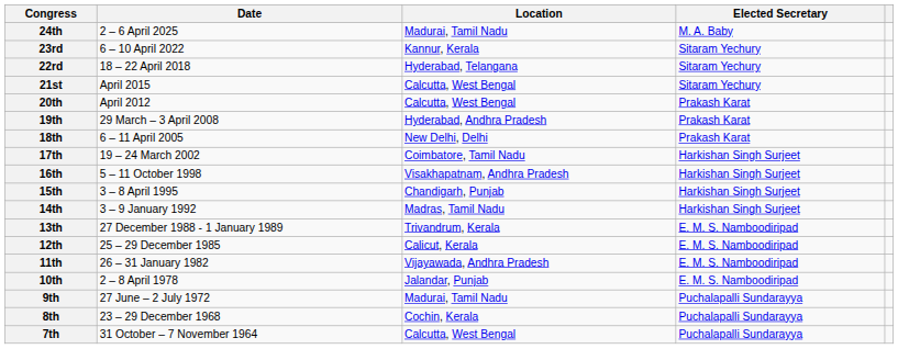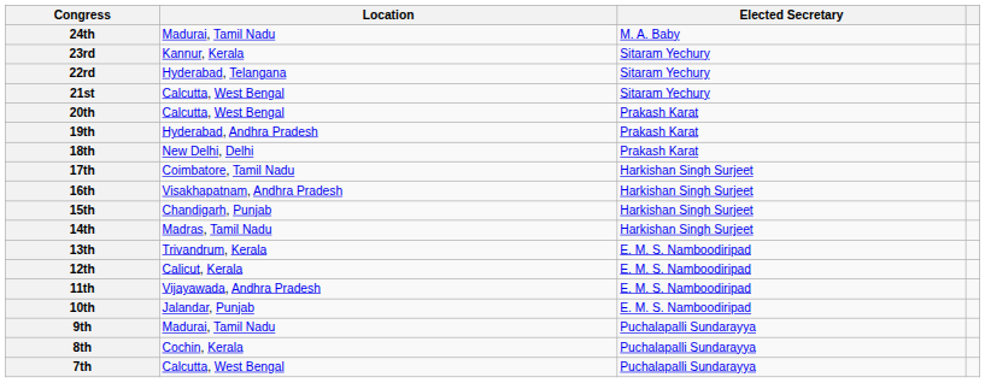- column: Date | 2 – 6 April 2025 | 6 – 10 April 2022 | 18 – 22 April 2018 | April 2015 | April 2012 | 29 March – 3 April 2008 | 6 – 11 April 2005 | 19 – 24 March 2002 | 5 – 11 October 1998 | 3 – 8 April 1995 | 3 – 9 January 1992 | 27 December 1988 - 1 January 1989 | 25 – 29 December 1985 | 26 – 31 January 1982 | 2 – 8 April 1978 | 27 June – 2 July 1972 | 23 – 29 December 1968 | 31 October – 7 November 1964
